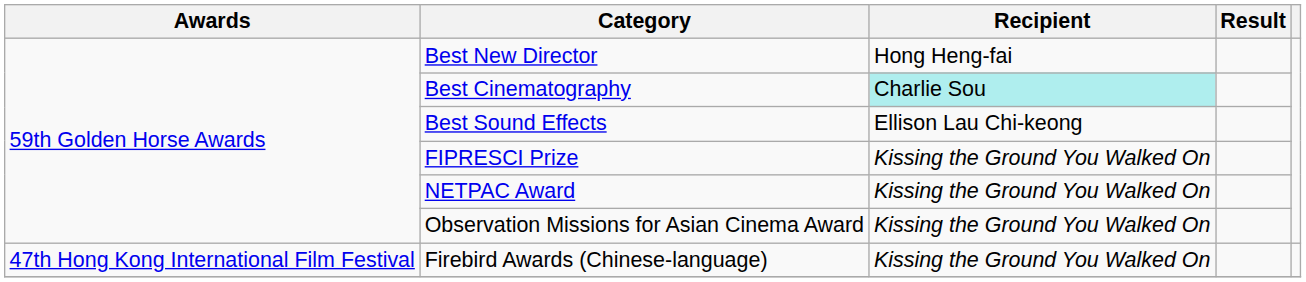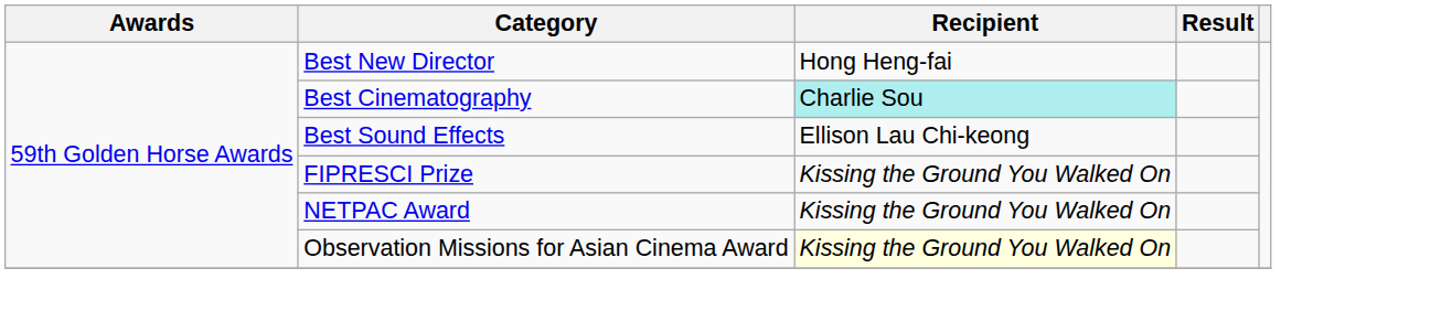Observation Missions for Asian Cinema Award | Recipient: no background -> lightyellow background
- row: 47th Hong Kong International Film Festival | Firebird Awards (Chinese-language) | Kissing the Ground You Walked On
